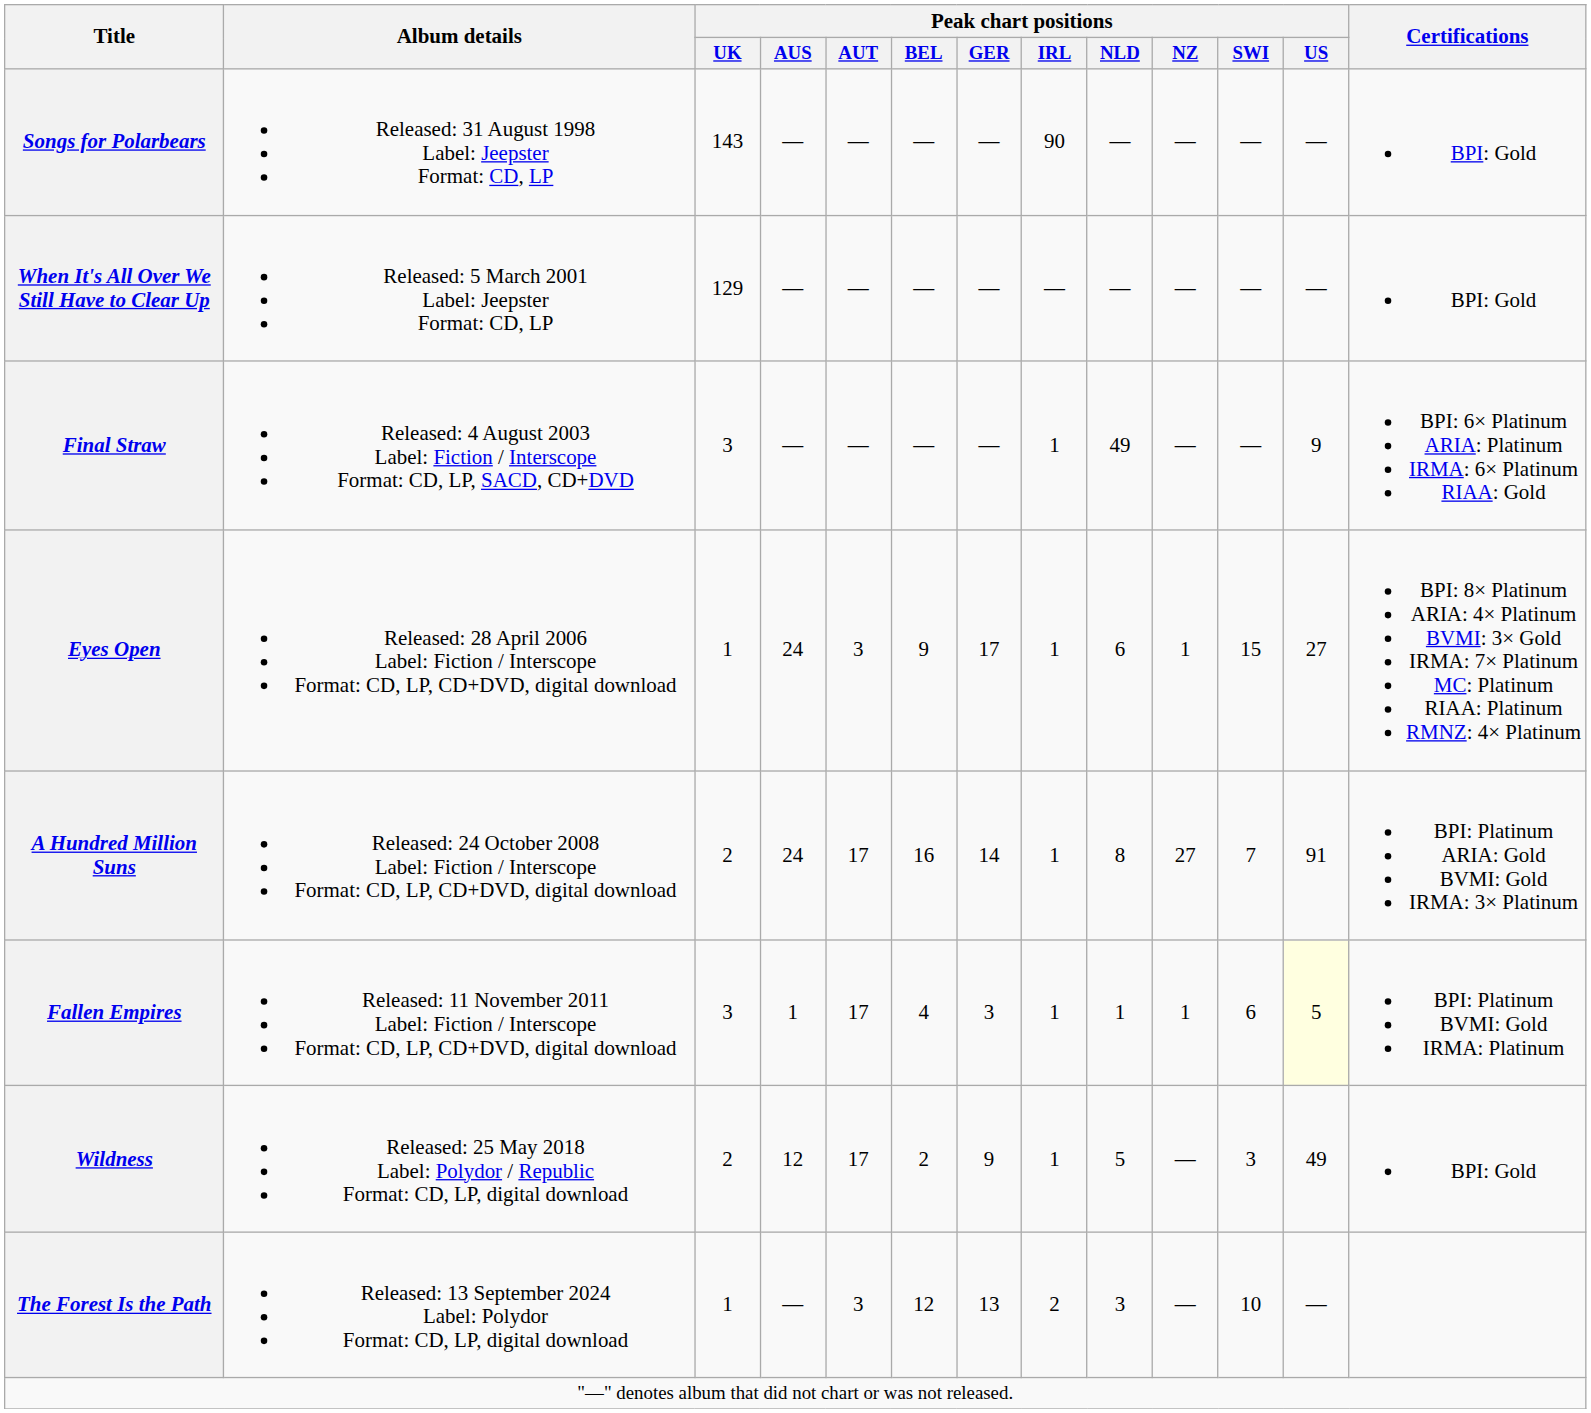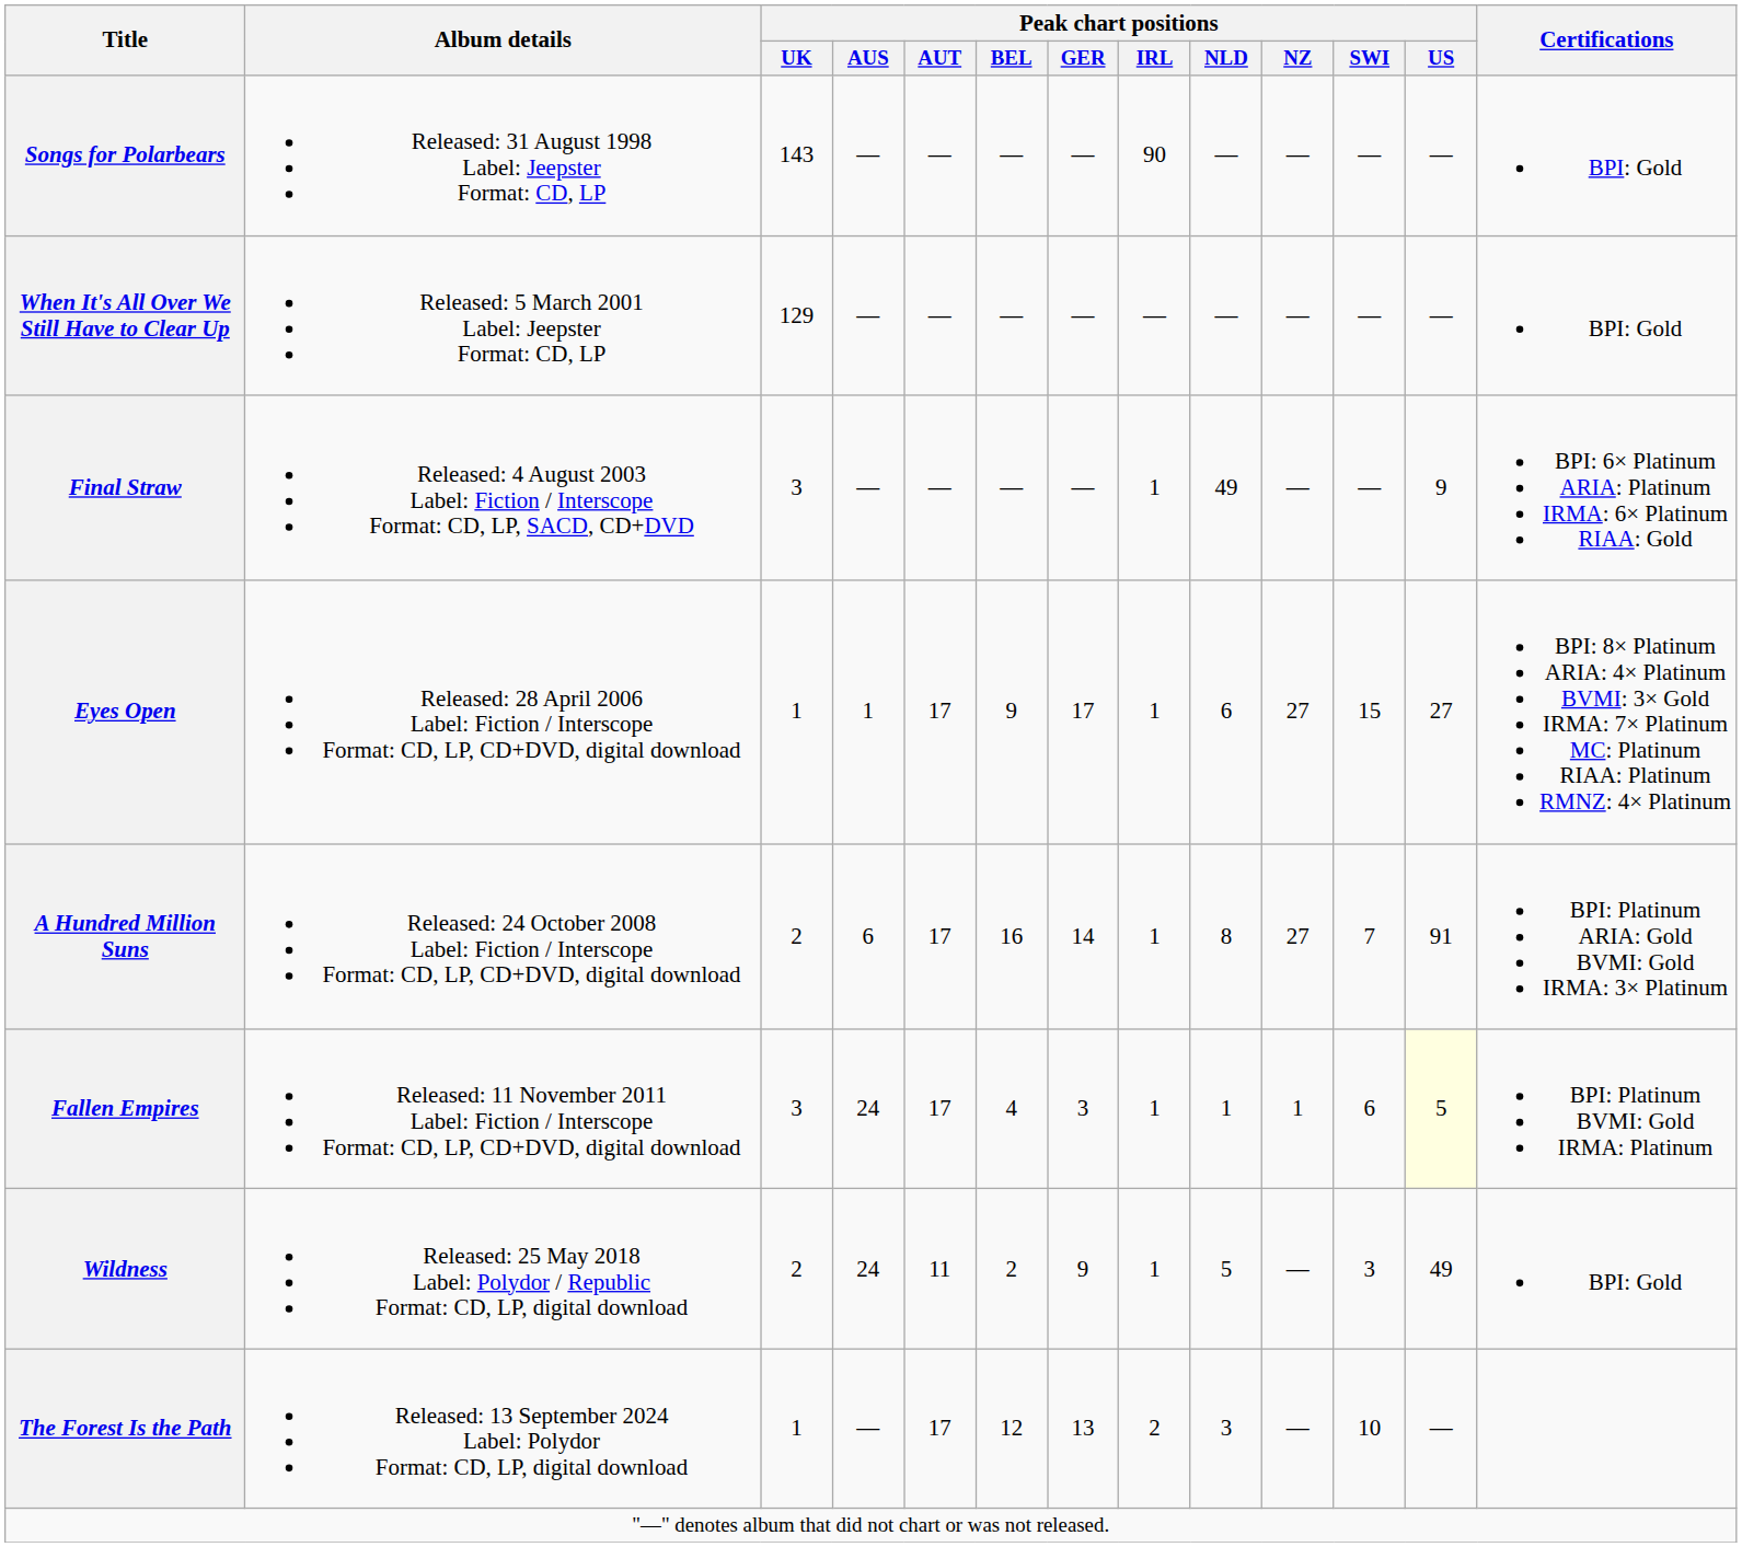Eyes Open | Peak chart positions / AUS: 24 -> 1
Eyes Open | Peak chart positions / AUT: 3 -> 17
Eyes Open | Peak chart positions / NZ: 1 -> 27
A Hundred Million Suns | Peak chart positions / AUS: 24 -> 6
Fallen Empires | Peak chart positions / AUS: 1 -> 24
Wildness | Peak chart positions / AUS: 12 -> 24
Wildness | Peak chart positions / AUT: 17 -> 11
The Forest Is the Path | Peak chart positions / AUT: 3 -> 17
